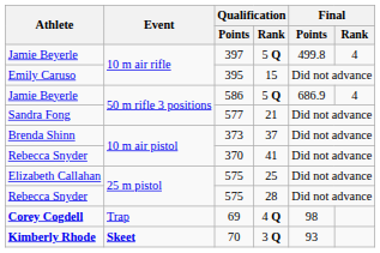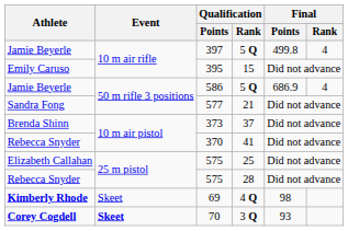69 | Athlete: Corey Cogdell -> Kimberly Rhode
69 | Event: Trap -> Skeet
70 | Athlete: Kimberly Rhode -> Corey Cogdell
